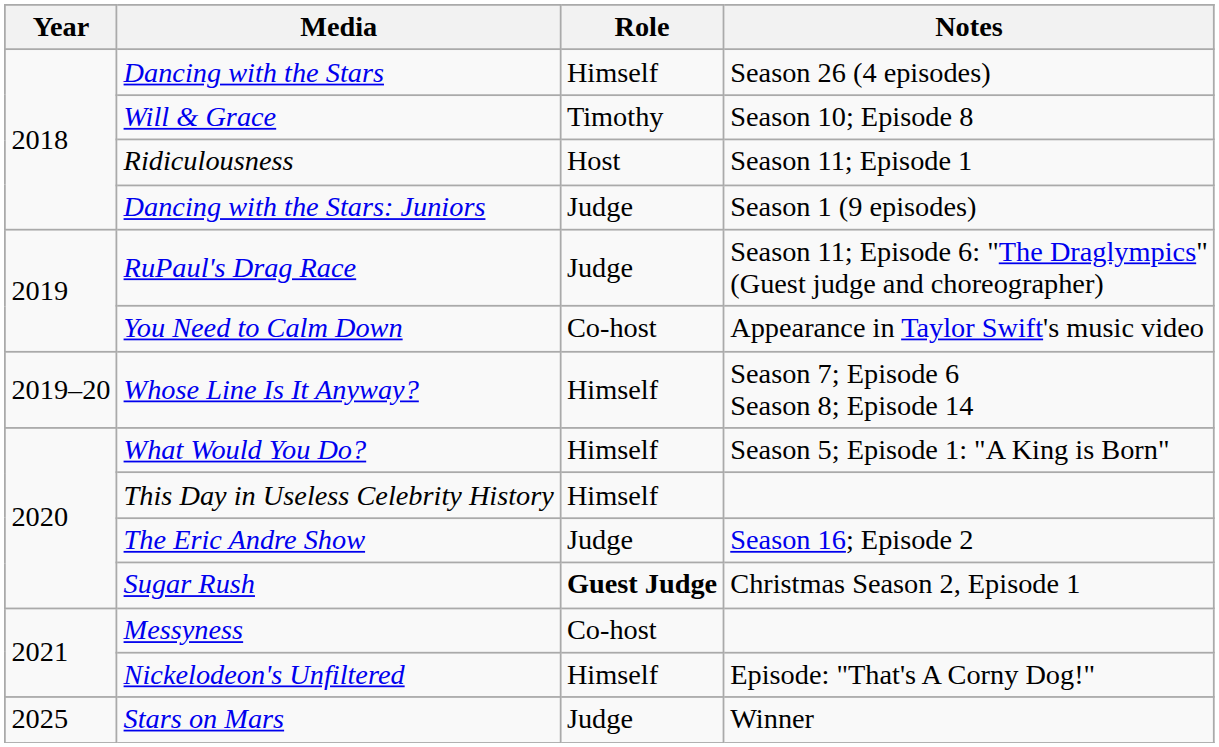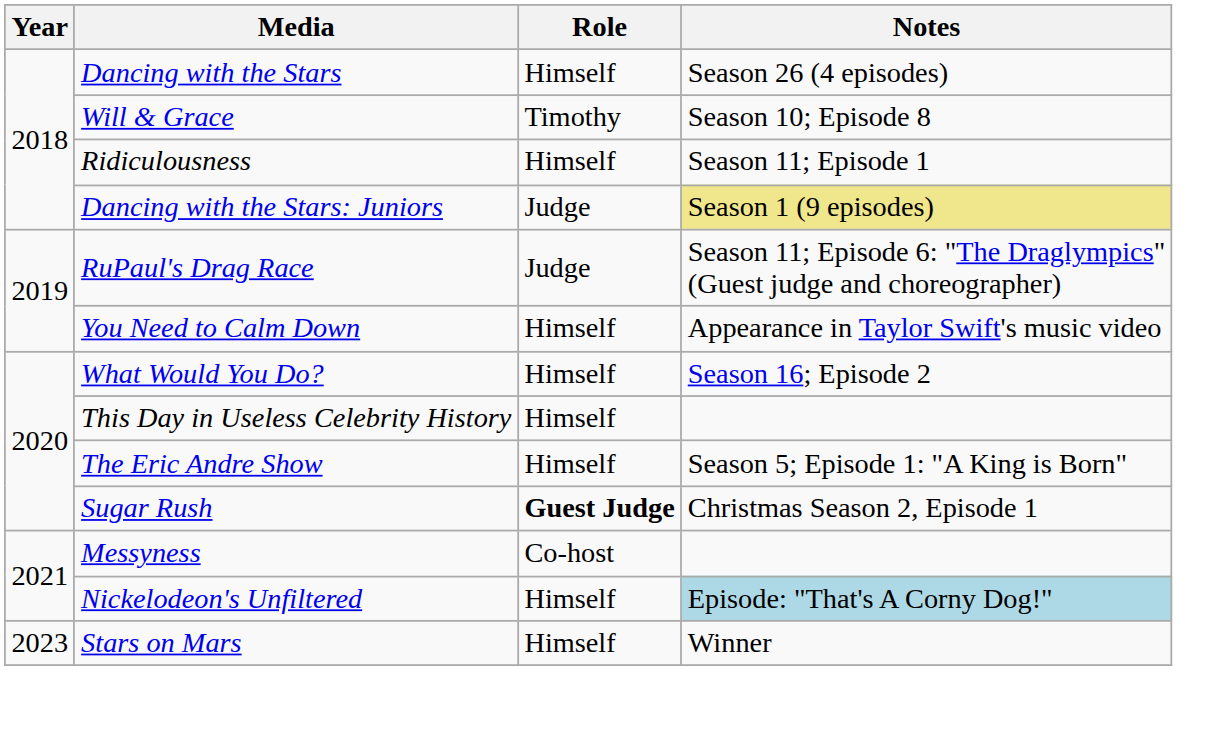Ridiculousness | Role: Host -> Himself
Dancing with the Stars: Juniors | Notes: no background -> khaki background
You Need to Calm Down | Role: Co-host -> Himself
- row: 2019–20 | Whose Line Is It Anyway? | Himself | Season 7; Episode 6 Season 8; Episode 14
What Would You Do? | Notes: Season 5; Episode 1: "A King is Born" -> Season 16; Episode 2
The Eric Andre Show | Role: Judge -> Himself
The Eric Andre Show | Notes: Season 16; Episode 2 -> Season 5; Episode 1: "A King is Born"
Nickelodeon's Unfiltered | Notes: no background -> lightblue background
Stars on Mars | Year: 2025 -> 2023
Stars on Mars | Role: Judge -> Himself
